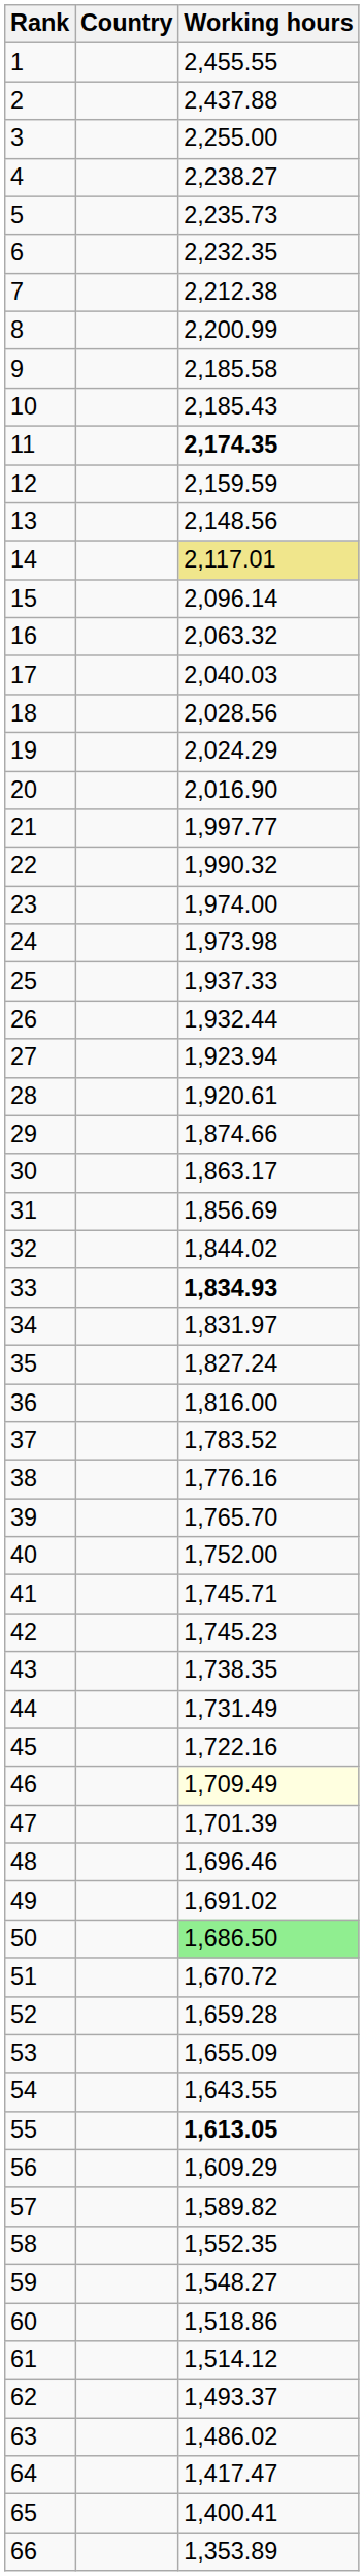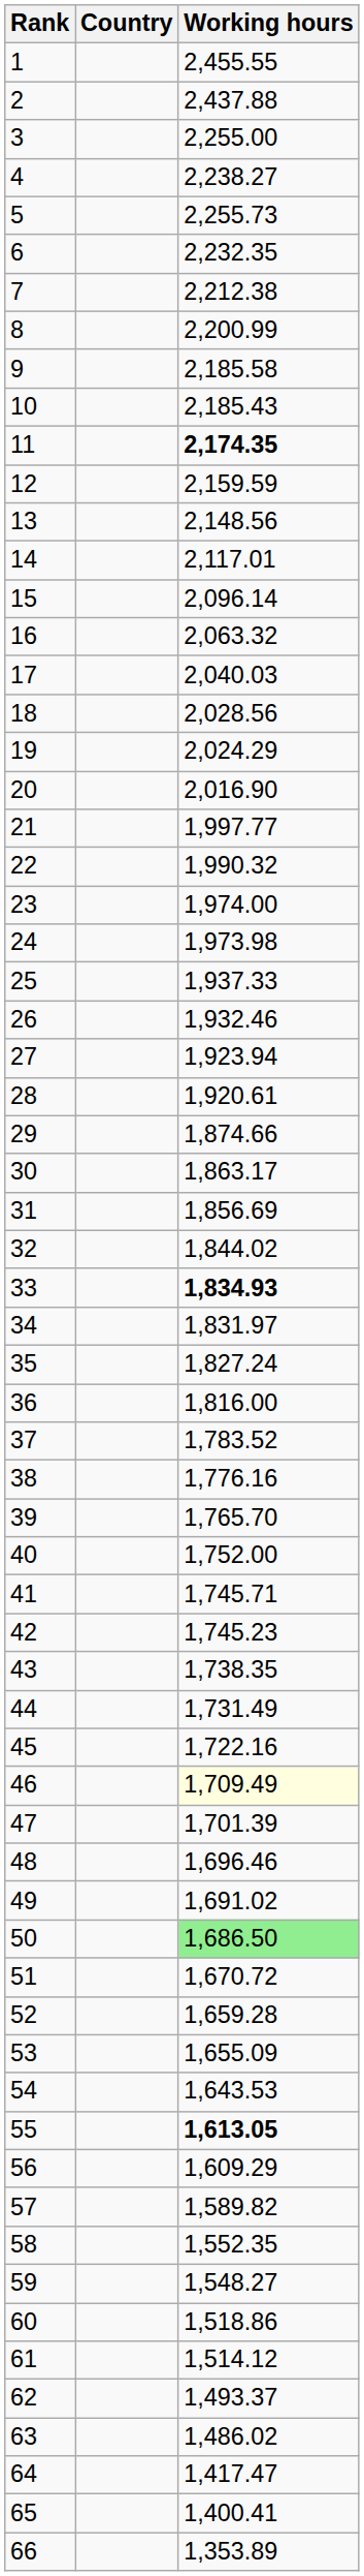5 | Working hours: 2,235.73 -> 2,255.73
14 | Working hours: khaki background -> no background
26 | Working hours: 1,932.44 -> 1,932.46
54 | Working hours: 1,643.55 -> 1,643.53
